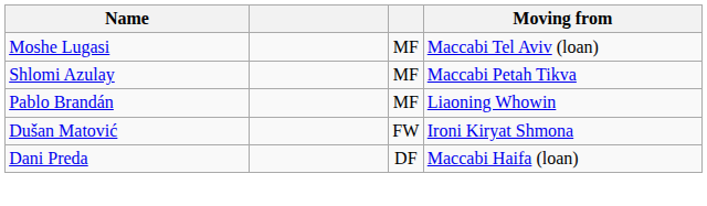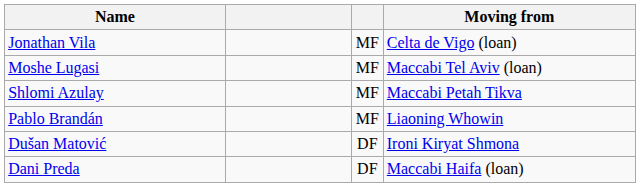+ row: Jonathan Vila | MF | Celta de Vigo (loan)
Dušan Matović | column 3: FW -> DF
